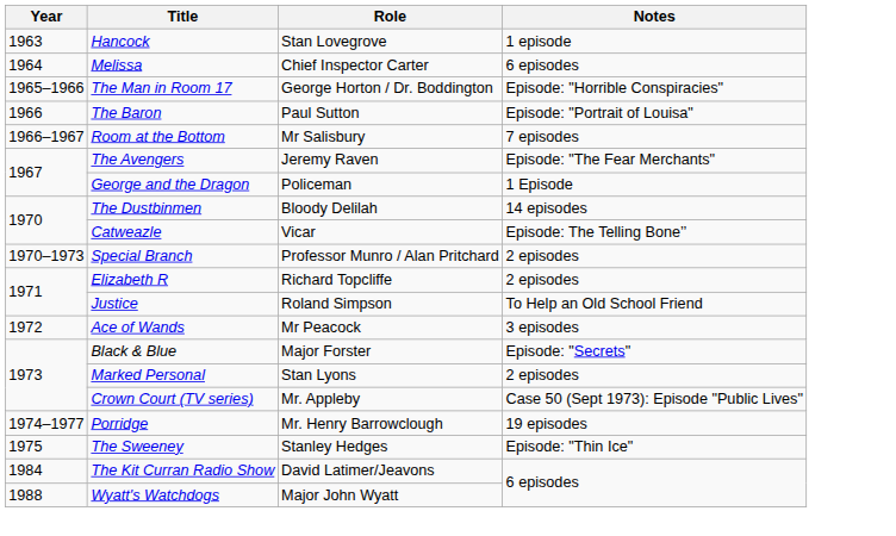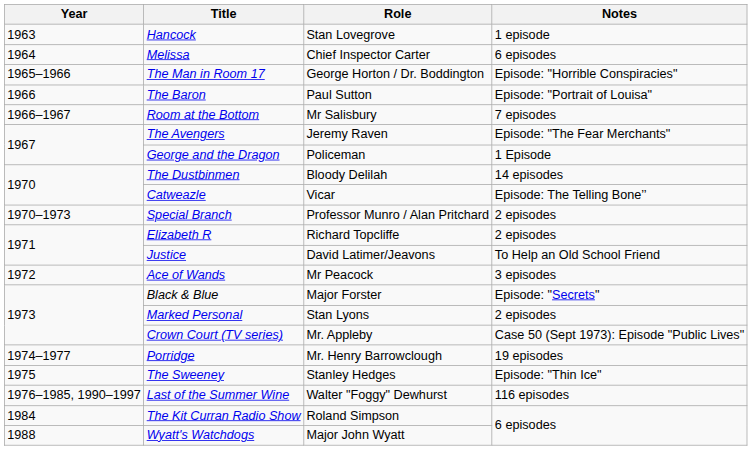Justice | Role: Roland Simpson -> David Latimer/Jeavons
+ row: 1976–1985, 1990–1997 | Last of the Summer Wine | Walter "Foggy" Dewhurst | 116 episodes
The Kit Curran Radio Show | Role: David Latimer/Jeavons -> Roland Simpson
